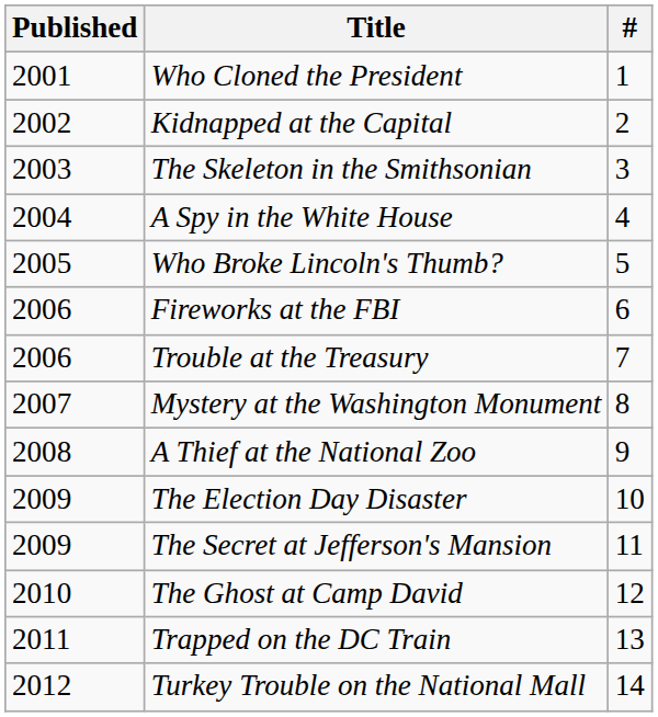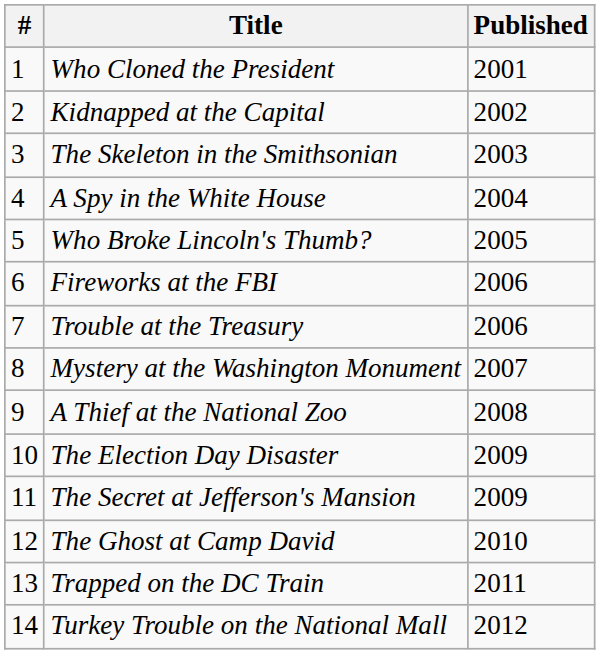columns swapped: # <-> Published
